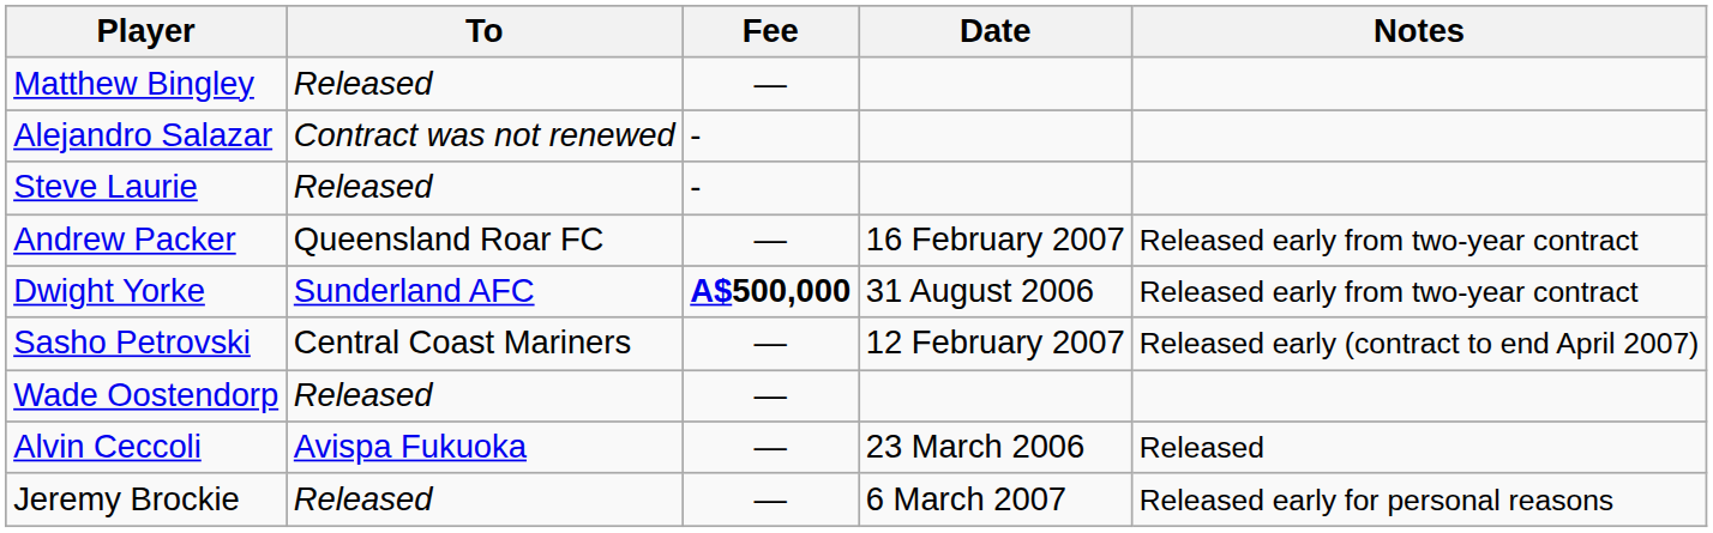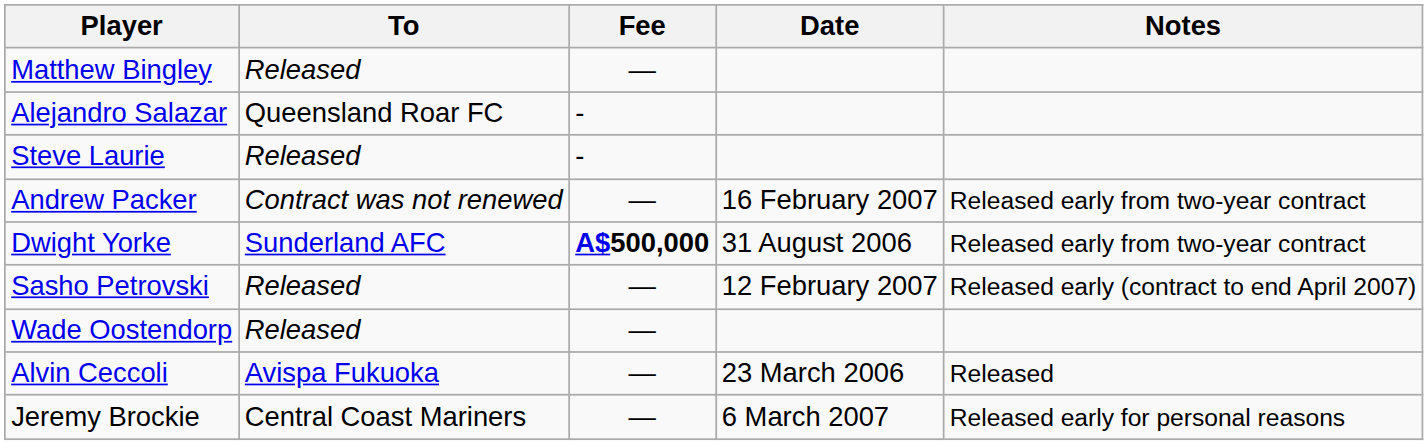Alejandro Salazar | To: Contract was not renewed -> Queensland Roar FC
Andrew Packer | To: Queensland Roar FC -> Contract was not renewed
Sasho Petrovski | To: Central Coast Mariners -> Released
Jeremy Brockie | To: Released -> Central Coast Mariners
